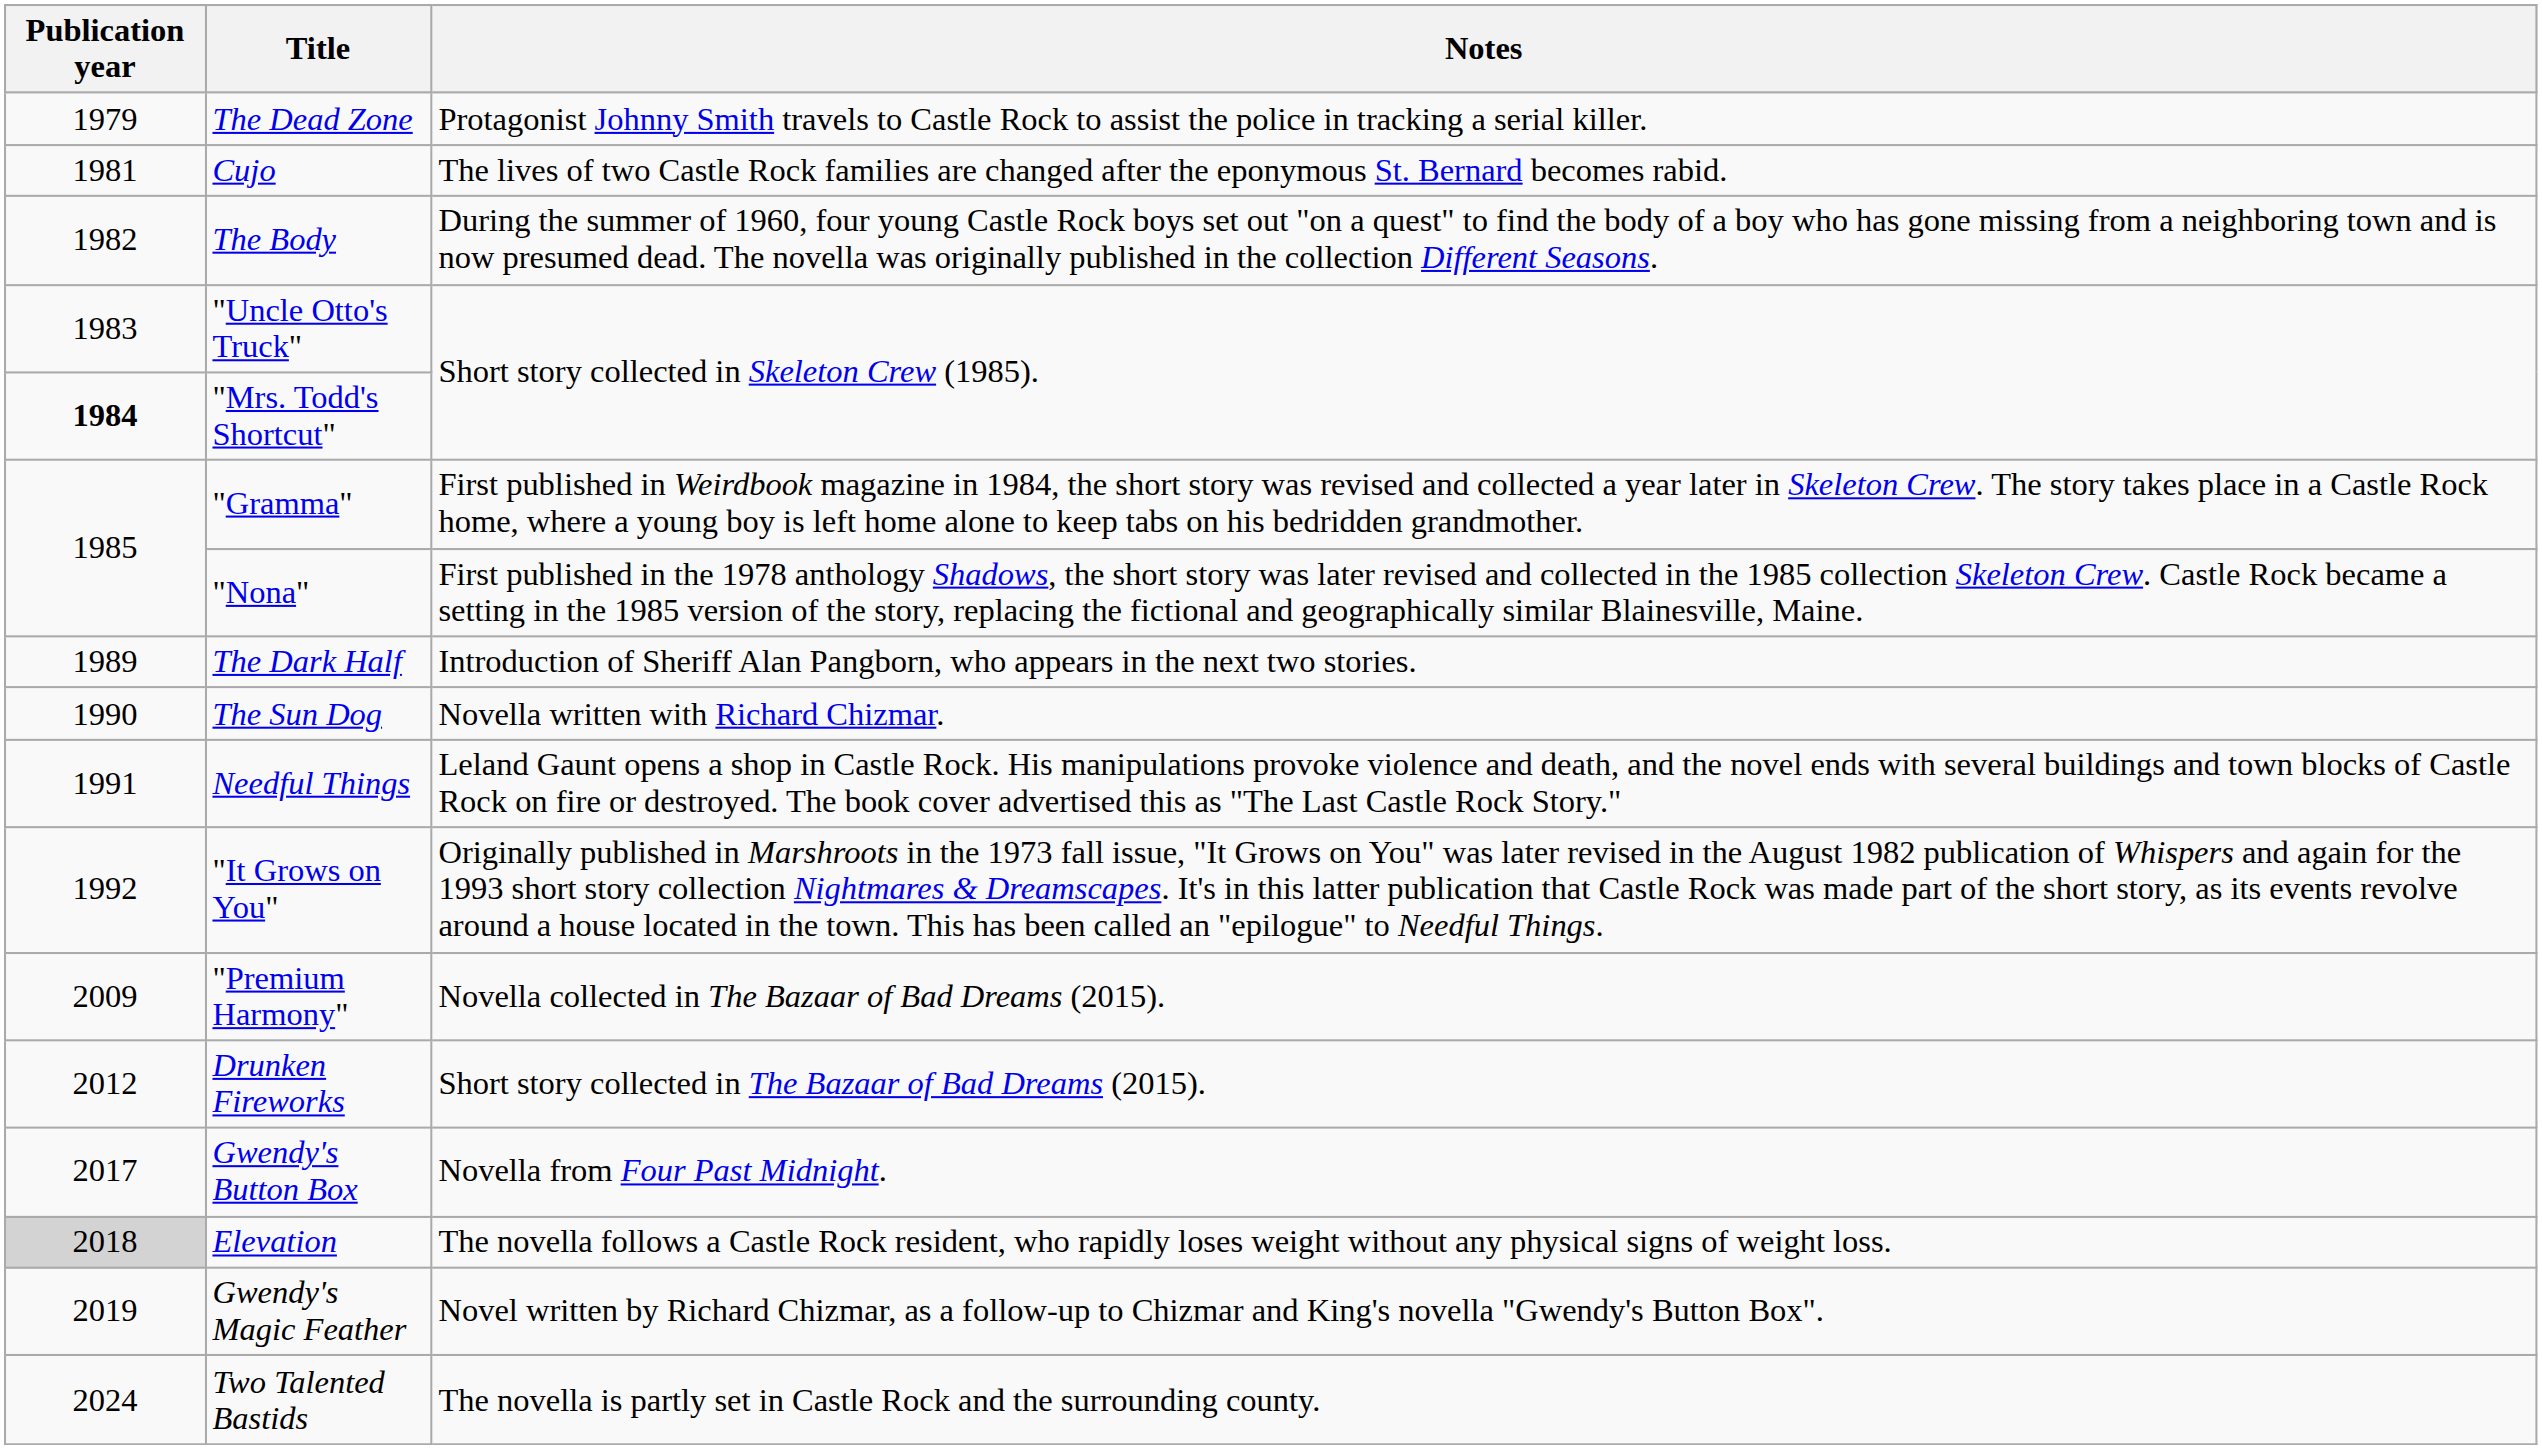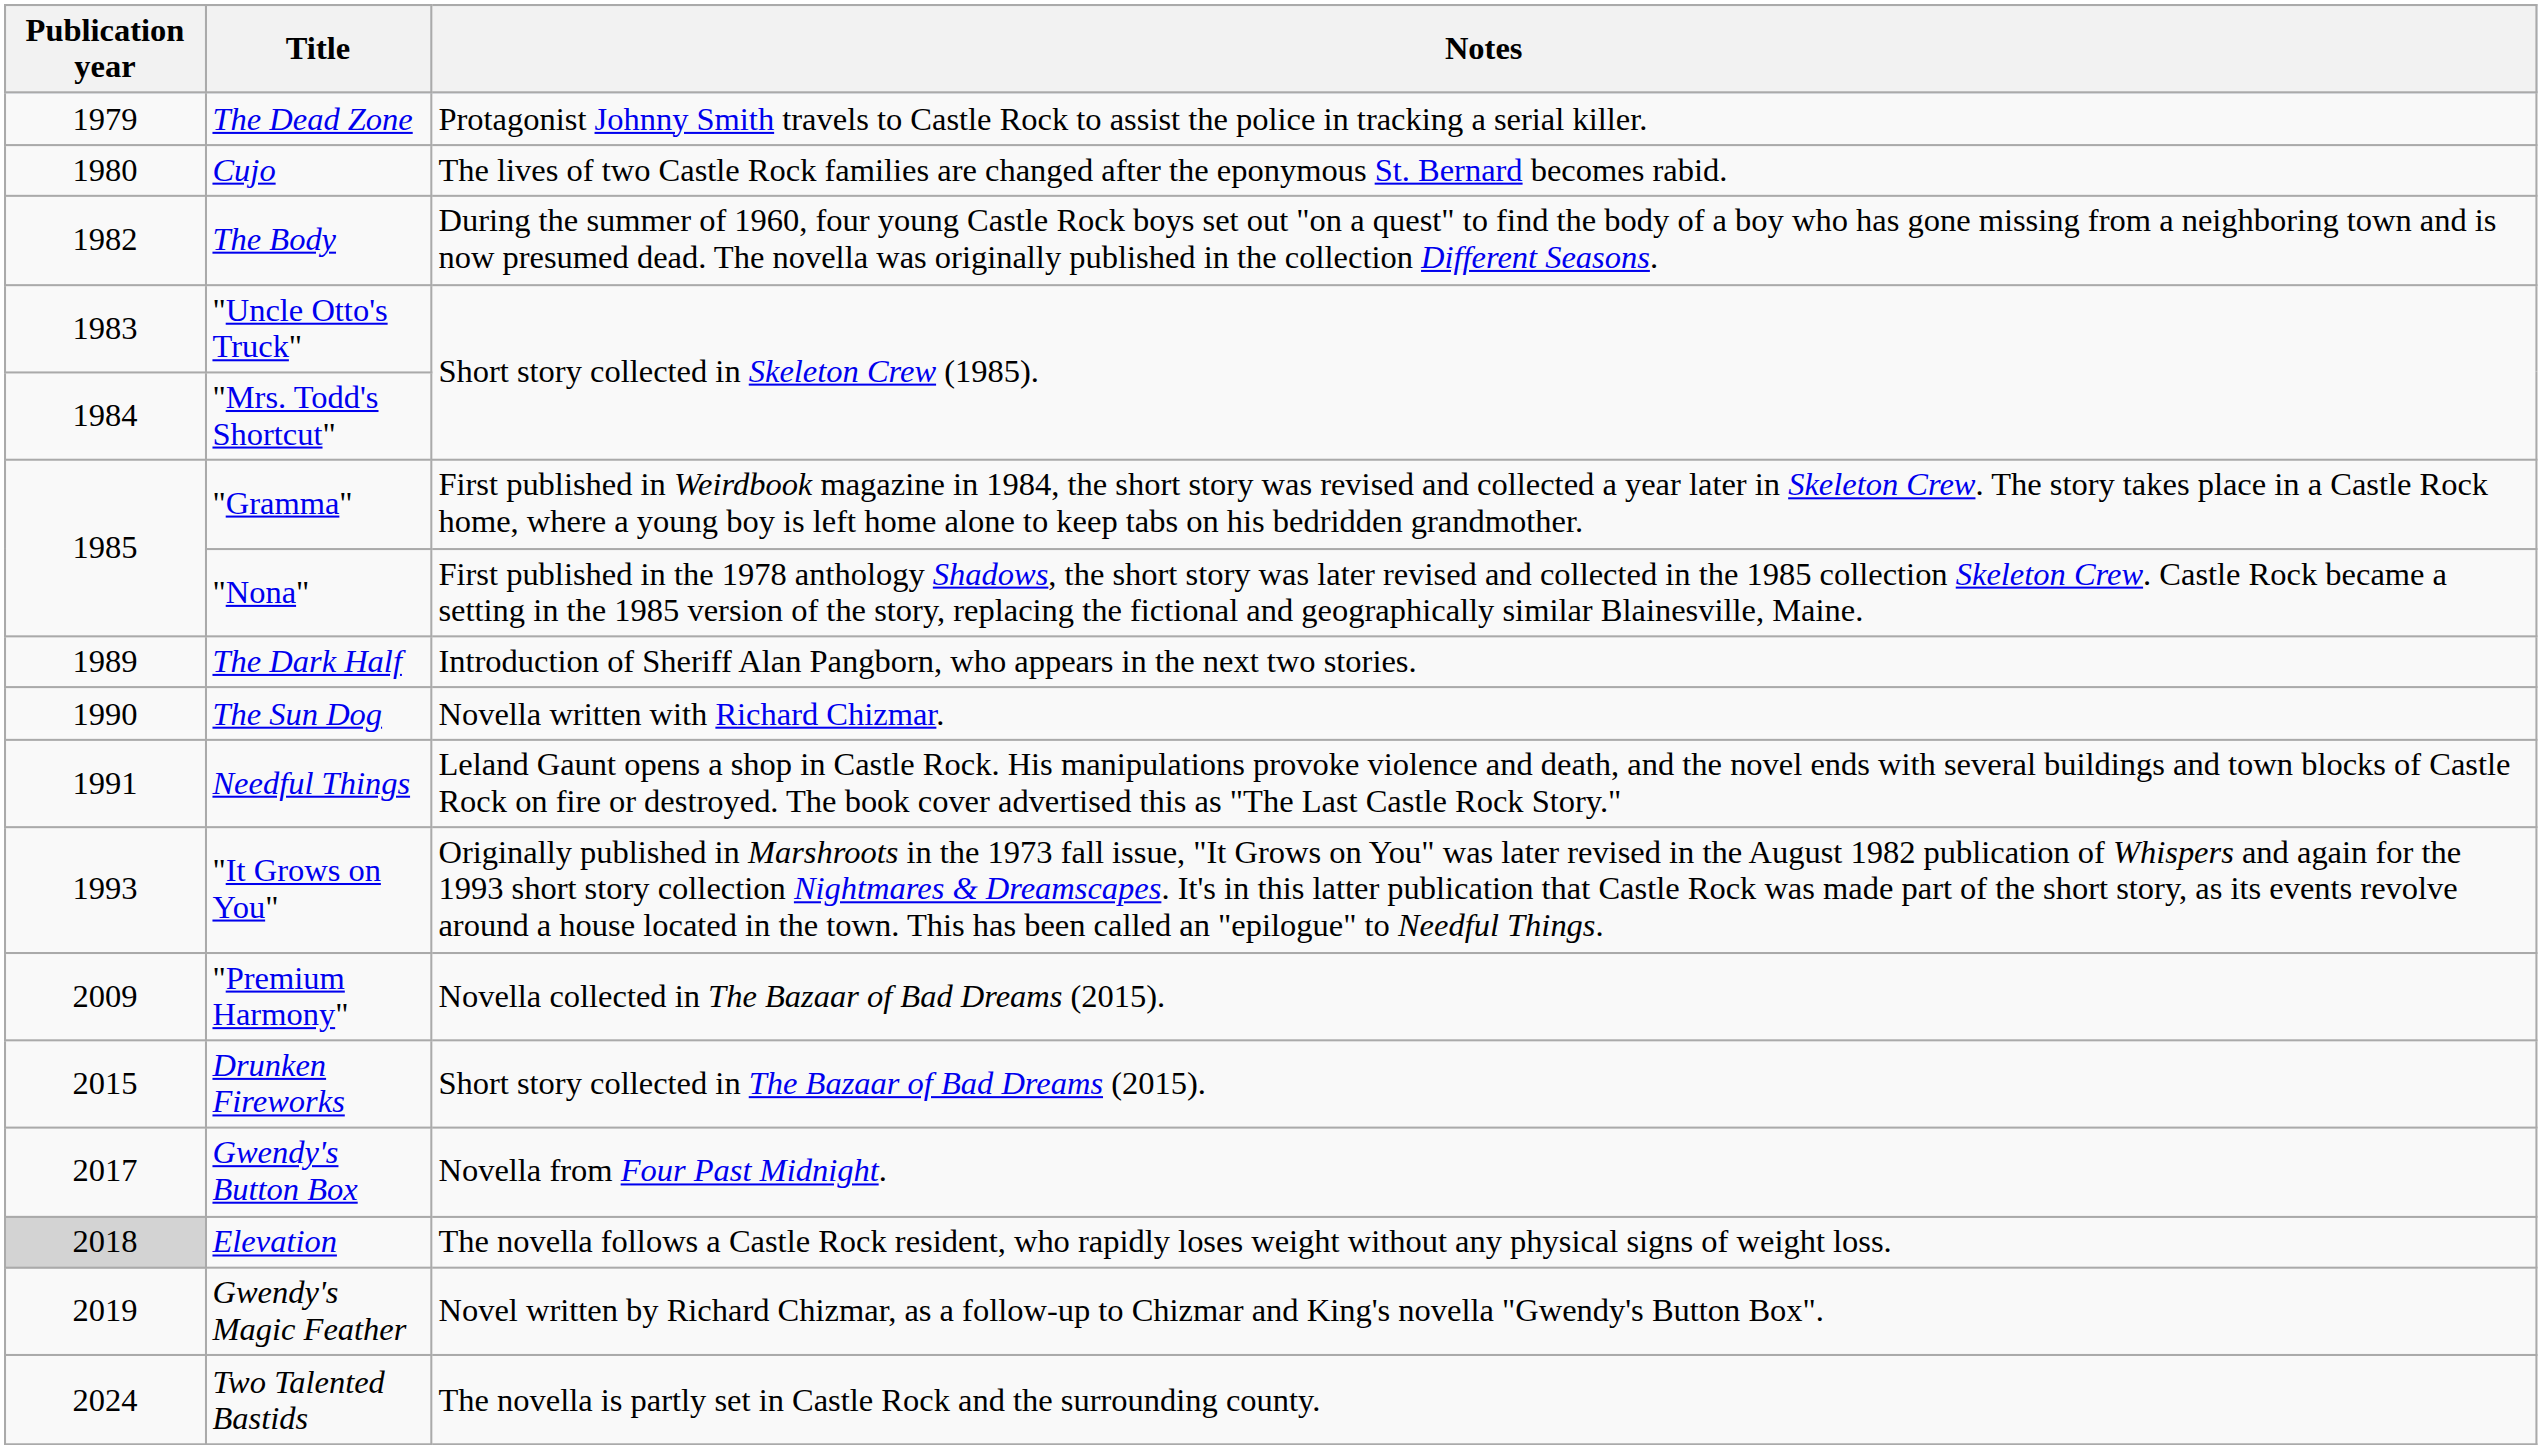Cujo | Publication year: 1981 -> 1980
"Mrs. Todd's Shortcut" | Publication year: bold -> normal
"It Grows on You" | Publication year: 1992 -> 1993
Drunken Fireworks | Publication year: 2012 -> 2015
